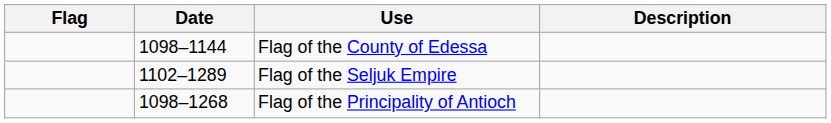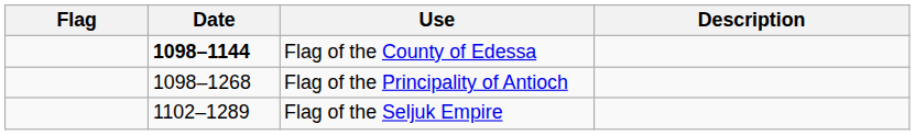Flag of the County of Edessa | Date: normal -> bold
rows swapped: Flag of the Principality of Antioch <-> Flag of the Seljuk Empire
